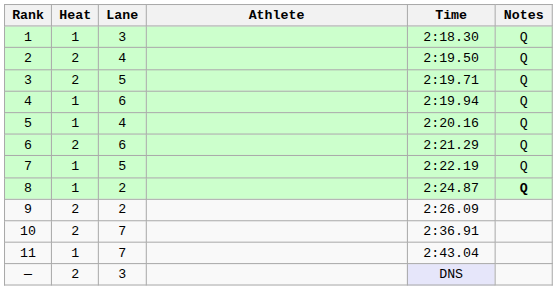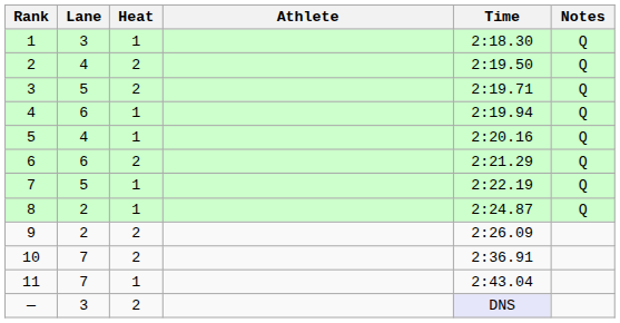columns swapped: Heat <-> Lane
8 | Notes: bold -> normal
